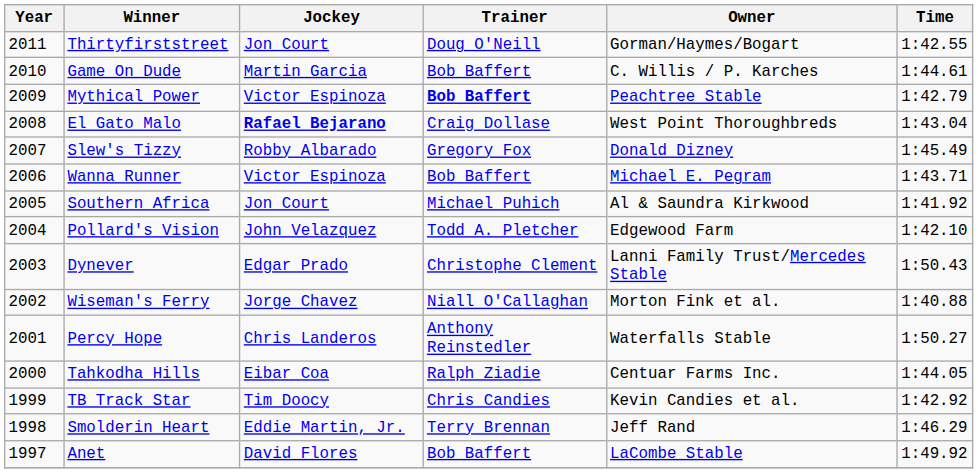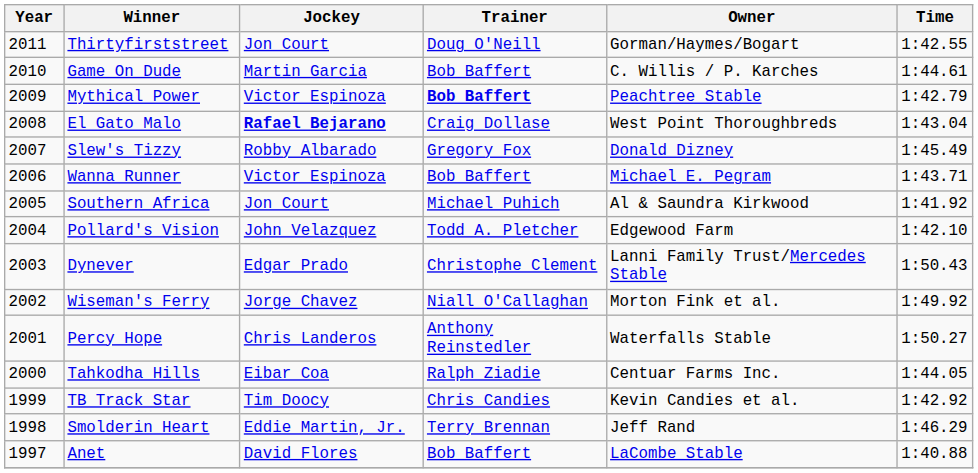Wiseman's Ferry | Time: 1:40.88 -> 1:49.92
Anet | Time: 1:49.92 -> 1:40.88
